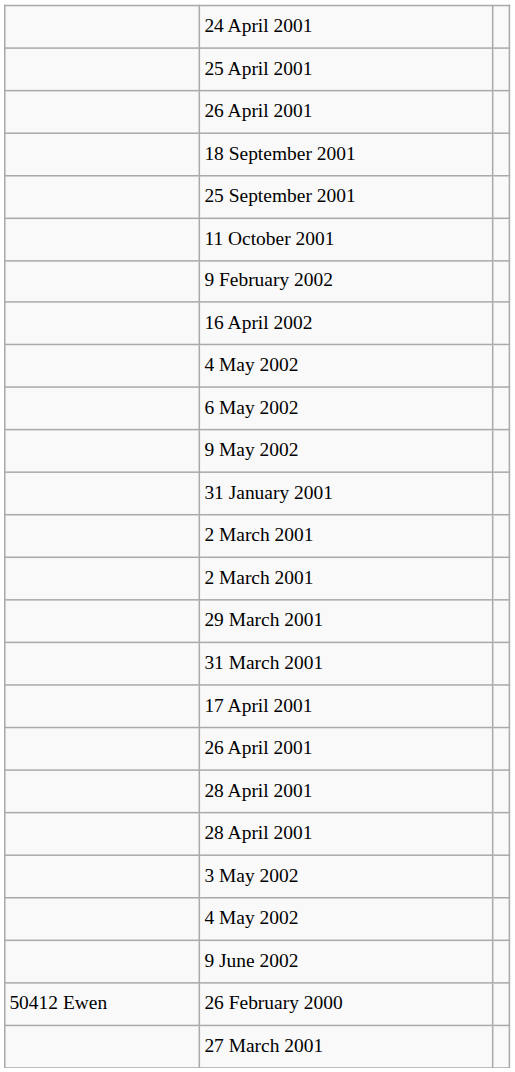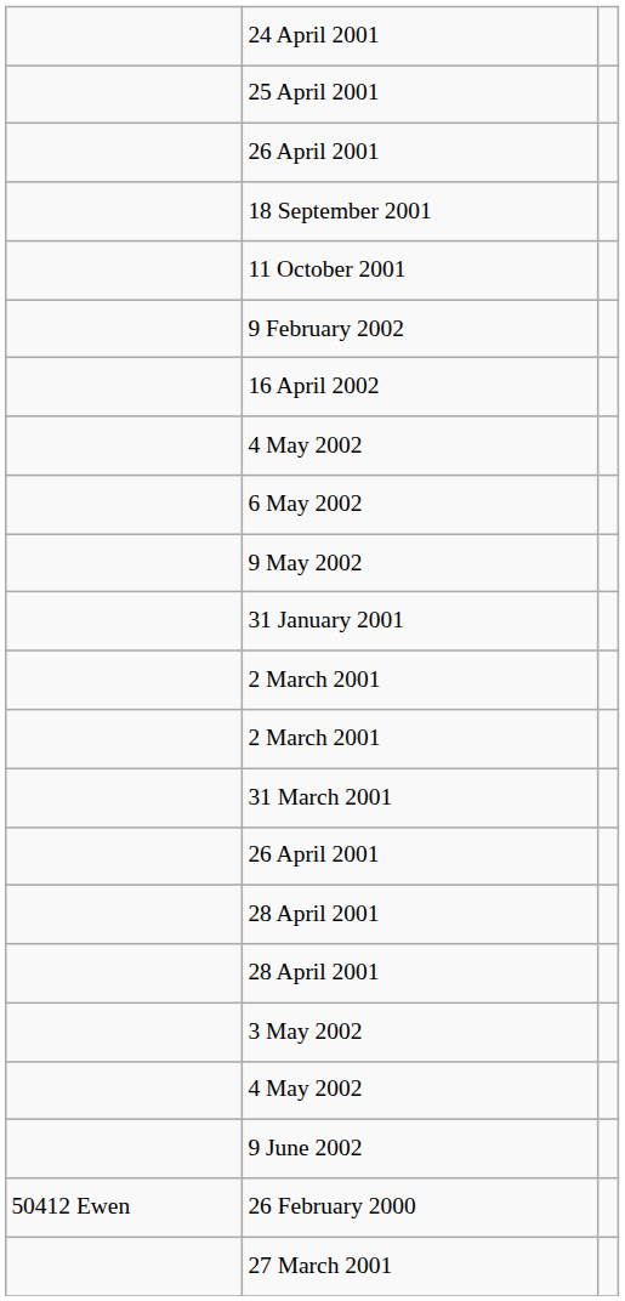- row: 25 September 2001
- row: 29 March 2001
- row: 17 April 2001
